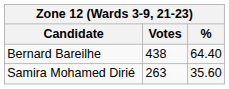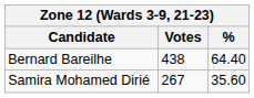Samira Mohamed Dirié | Votes: 263 -> 267
